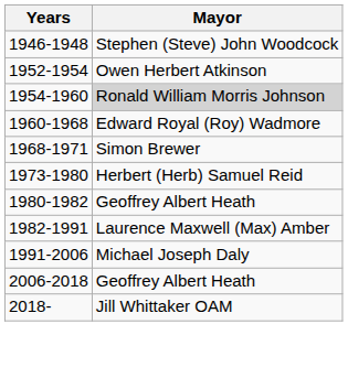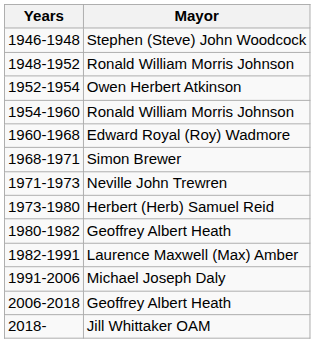+ row: 1948-1952 | Ronald William Morris Johnson
1954-1960 | Mayor: lightgrey background -> no background
+ row: 1971-1973 | Neville John Trewren
